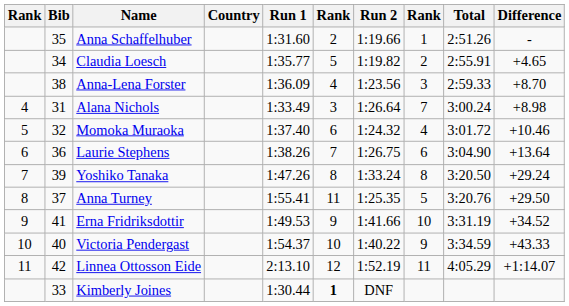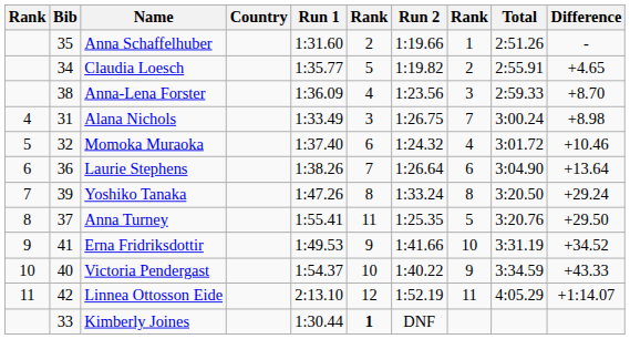Alana Nichols | Run 2: 1:26.64 -> 1:26.75
Laurie Stephens | Run 2: 1:26.75 -> 1:26.64
